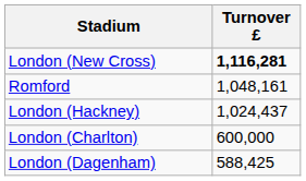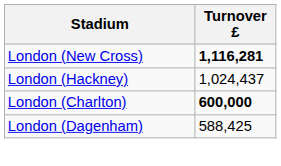- row: Romford | 1,048,161
London (Charlton) | Turnover £: normal -> bold
